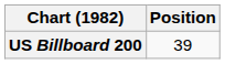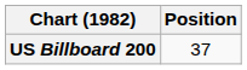US Billboard 200 | Position: 39 -> 37
